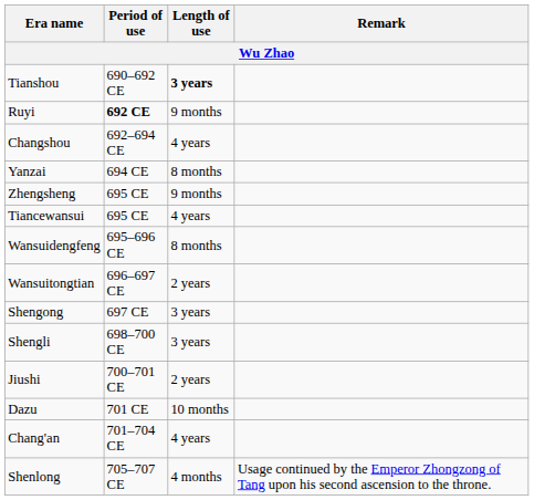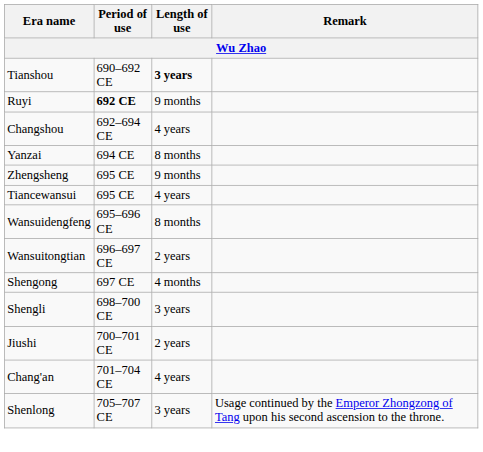Shengong | Length of use: 3 years -> 4 months
- row: Dazu | 701 CE | 10 months
Shenlong | Length of use: 4 months -> 3 years
